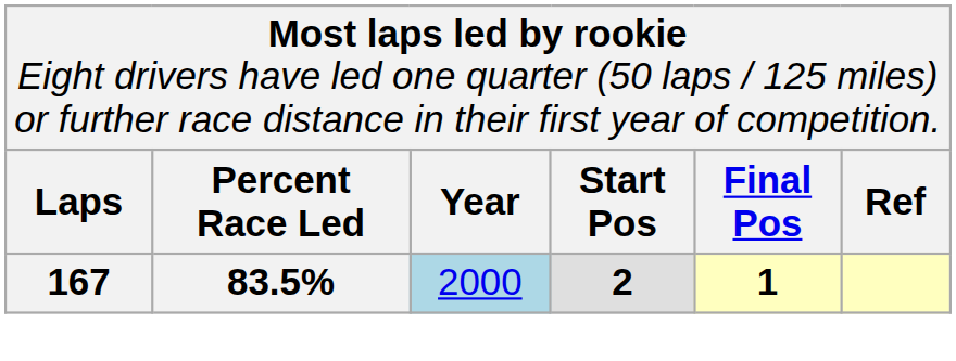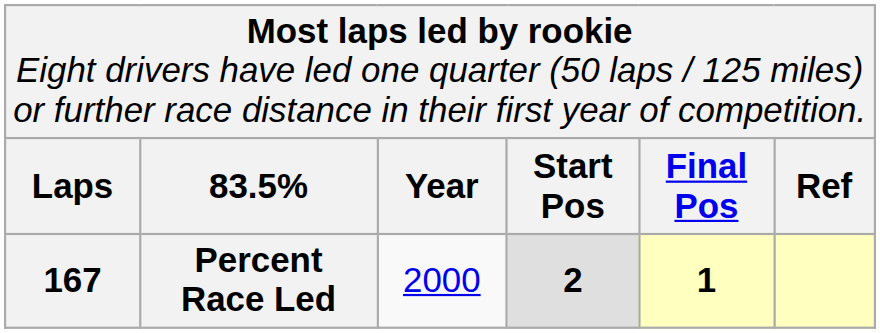Laps | column 2: Percent Race Led -> 83.5%
167 | column 2: 83.5% -> Percent Race Led
167 | column 3: lightblue background -> no background
